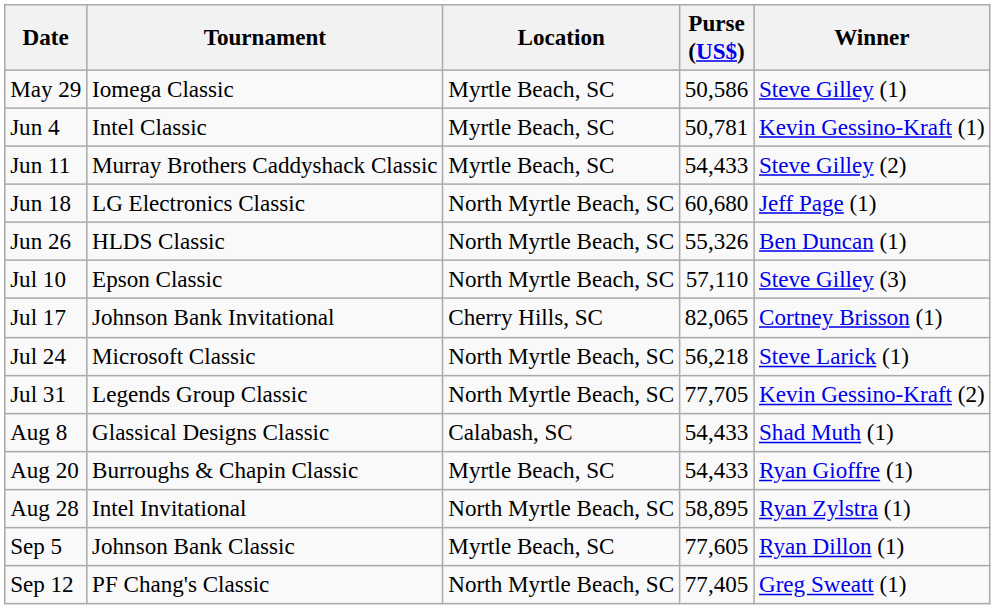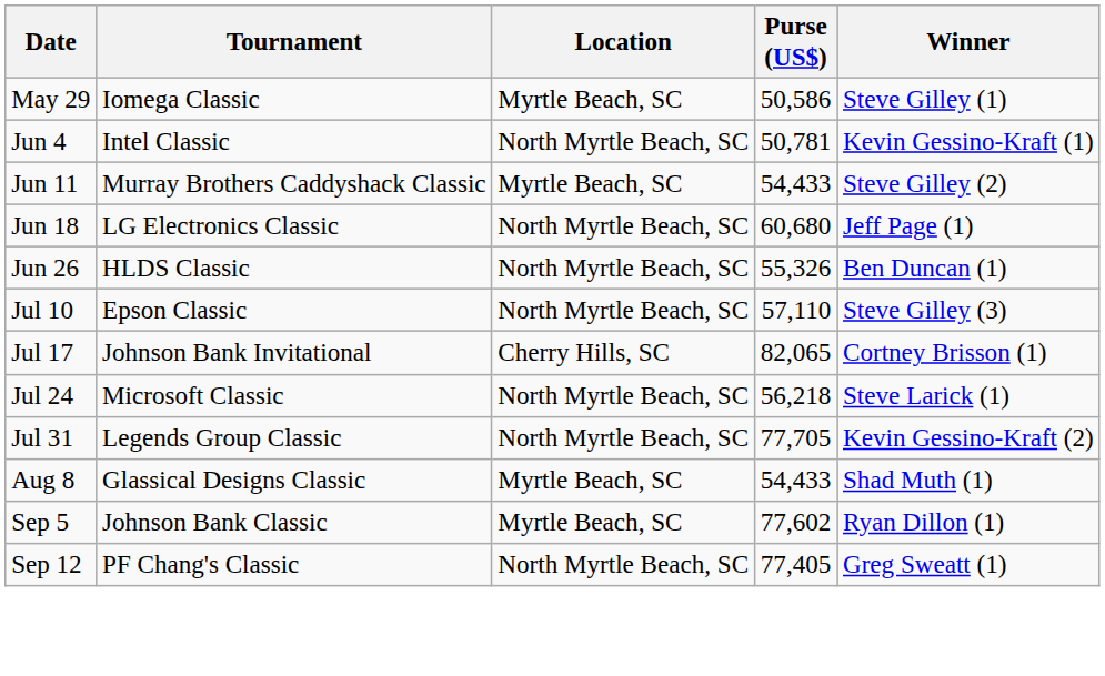Jun 4 | Location: Myrtle Beach, SC -> North Myrtle Beach, SC
Aug 8 | Location: Calabash, SC -> Myrtle Beach, SC
- row: Aug 20 | Burroughs & Chapin Classic | Myrtle Beach, SC | 54,433 | Ryan Gioffre (1)
- row: Aug 28 | Intel Invitational | North Myrtle Beach, SC | 58,895 | Ryan Zylstra (1)
Sep 5 | Purse (US$): 77,605 -> 77,602
